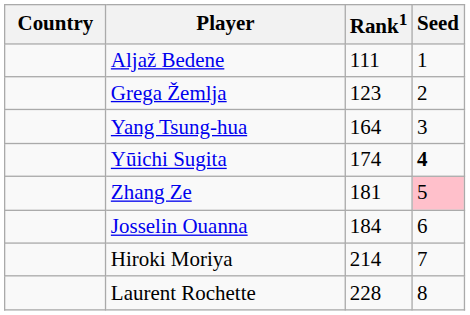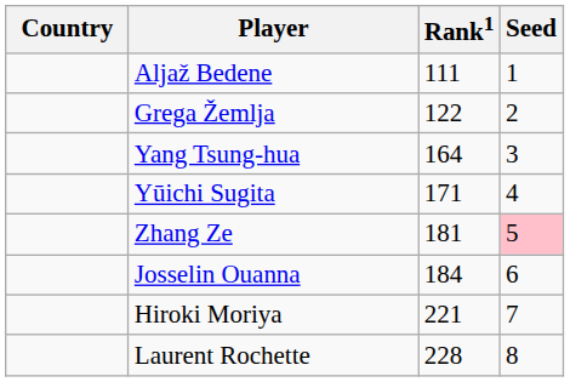Grega Žemlja | Rank1: 123 -> 122
Yūichi Sugita | Rank1: 174 -> 171
Yūichi Sugita | Seed: bold -> normal
Hiroki Moriya | Rank1: 214 -> 221
